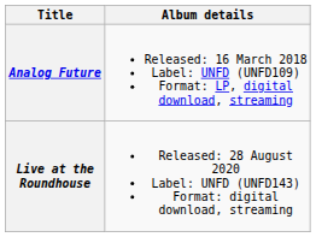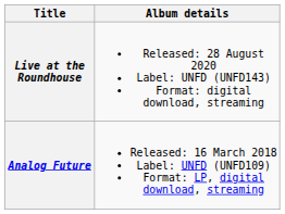rows swapped: Analog Future <-> Live at the Roundhouse
